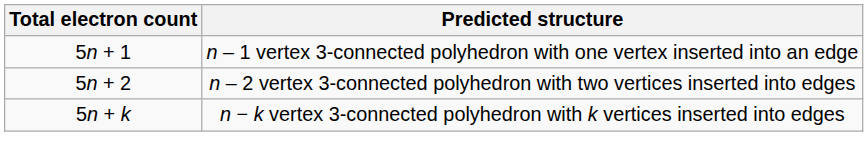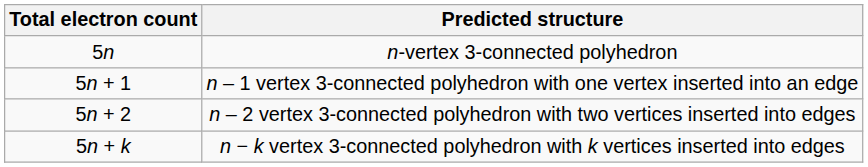+ row: 5n | n-vertex 3-connected polyhedron
